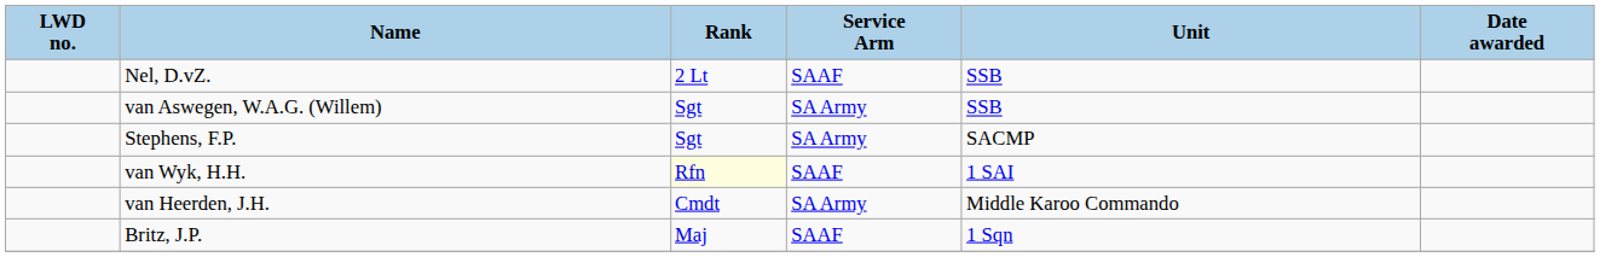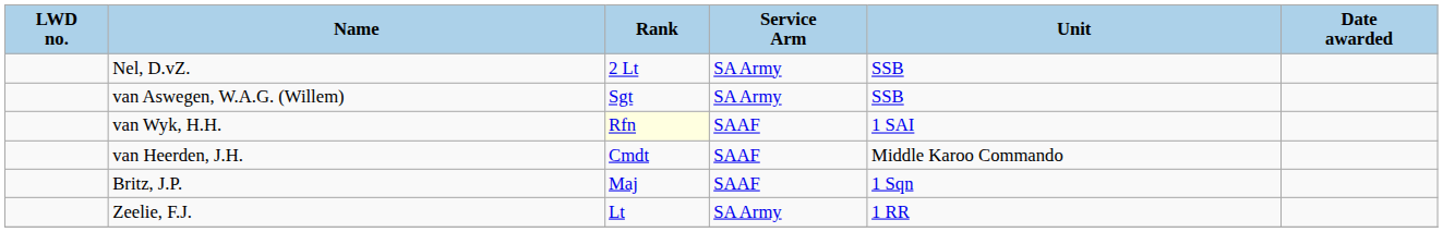Nel, D.vZ. | Service Arm: SAAF -> SA Army
- row: Stephens, F.P. | Sgt | SA Army | SACMP
van Heerden, J.H. | Service Arm: SA Army -> SAAF
+ row: Zeelie, F.J. | Lt | SA Army | 1 RR
